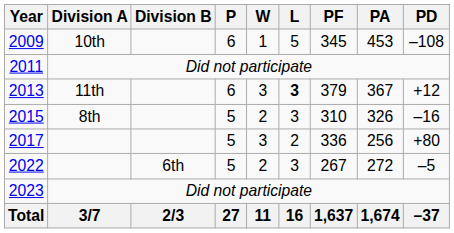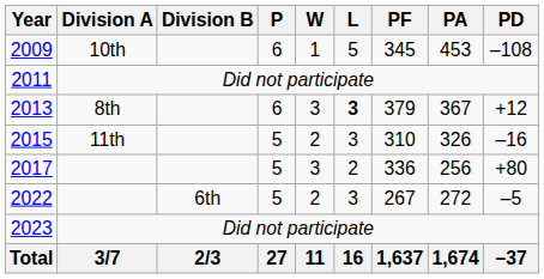2013 | Division A: 11th -> 8th
2015 | Division A: 8th -> 11th
